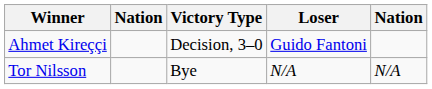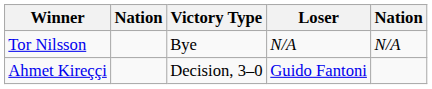rows swapped: Ahmet Kireççi <-> Tor Nilsson
